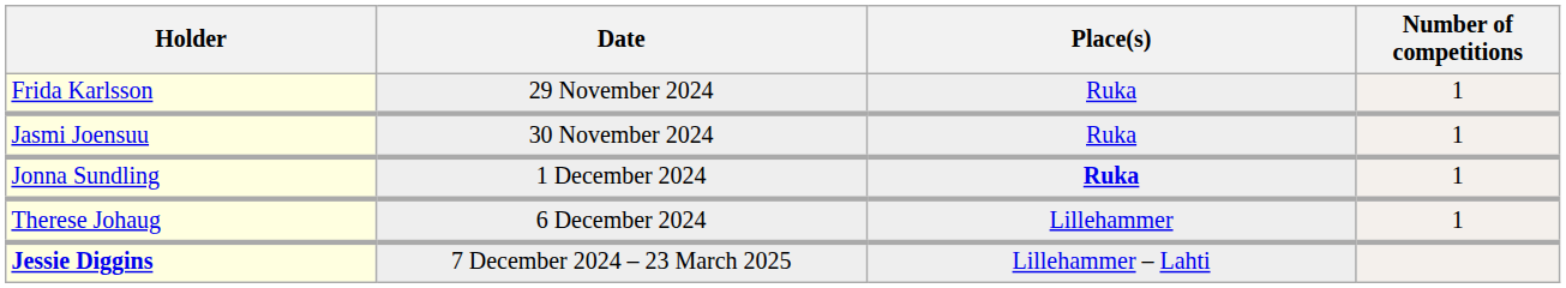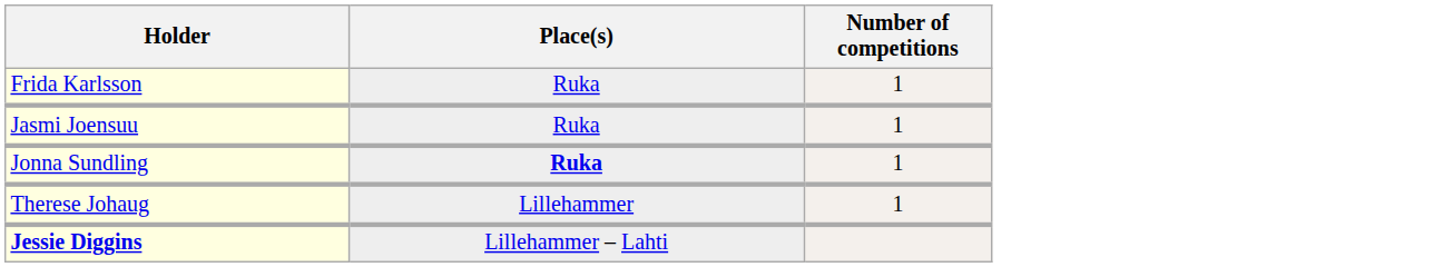- column: Date | 29 November 2024 | 30 November 2024 | 1 December 2024 | 6 December 2024 | 7 December 2024 – 23 March 2025
